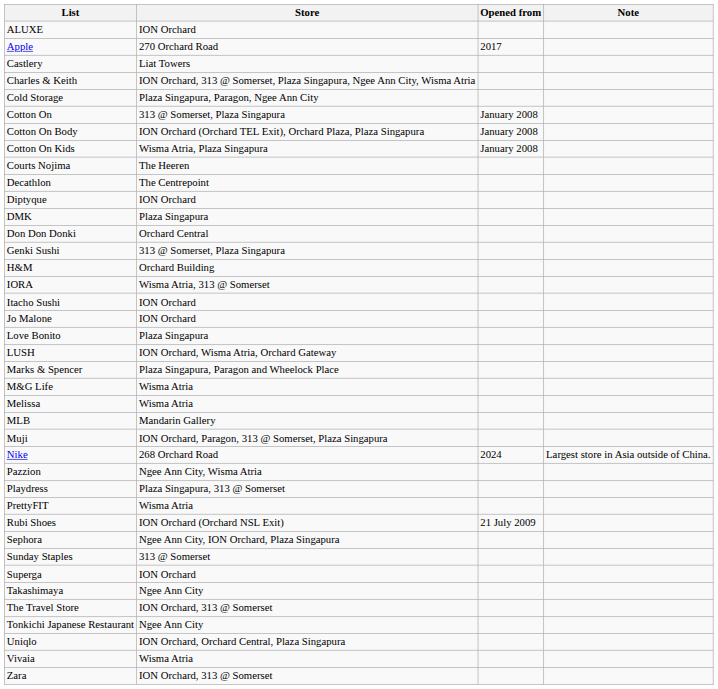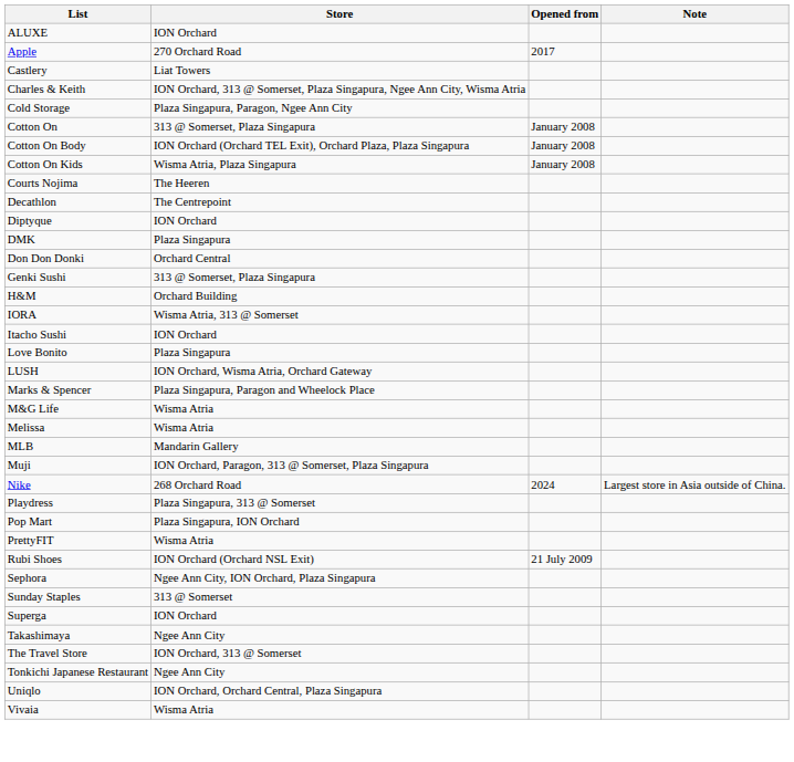- row: Jo Malone | ION Orchard
- row: Pazzion | Ngee Ann City, Wisma Atria
+ row: Pop Mart | Plaza Singapura, ION Orchard
- row: Zara | ION Orchard, 313 @ Somerset
